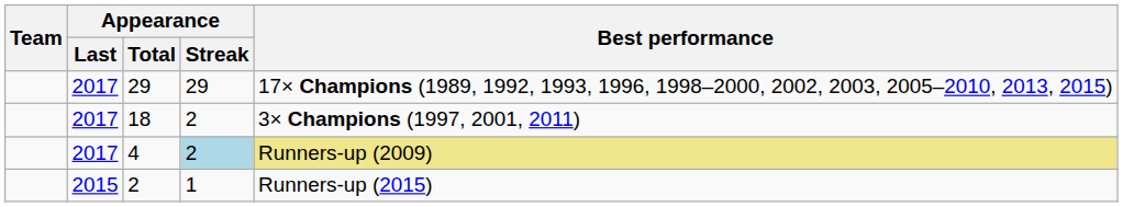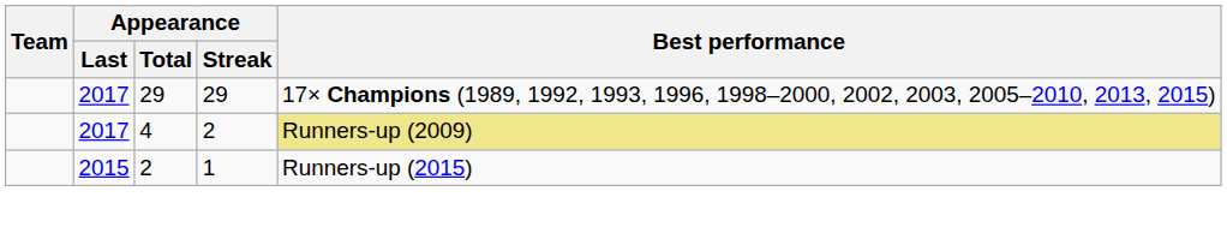- row: 2017 | 18 | 2 | 3× Champions (1997, 2001, 2011)
4 | Appearance / Streak: lightblue background -> no background
